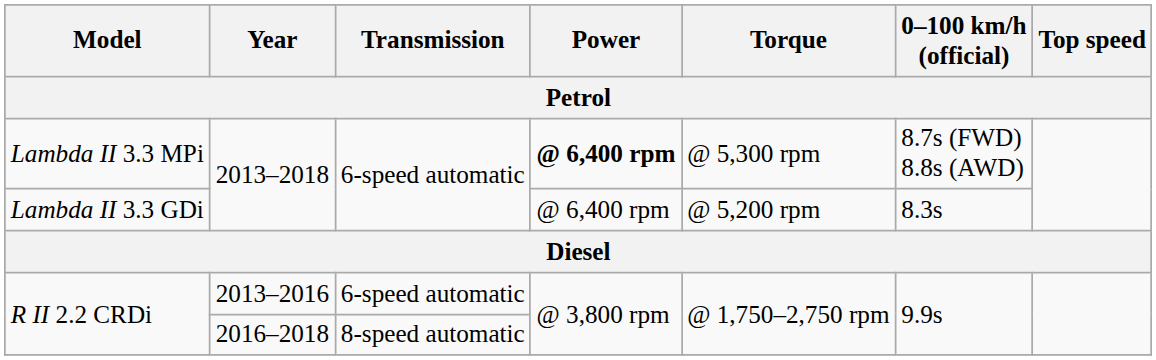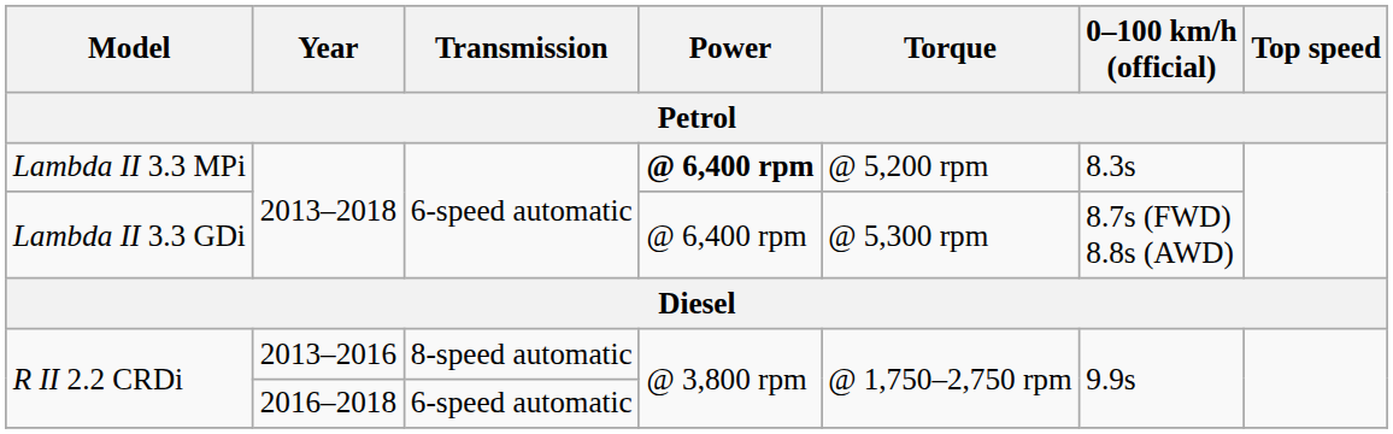Lambda II 3.3 MPi | Torque: @ 5,300 rpm -> @ 5,200 rpm
Lambda II 3.3 MPi | 0–100 km/h (official): 8.7s (FWD) 8.8s (AWD) -> 8.3s
Lambda II 3.3 GDi | Torque: @ 5,200 rpm -> @ 5,300 rpm
Lambda II 3.3 GDi | 0–100 km/h (official): 8.3s -> 8.7s (FWD) 8.8s (AWD)
R II 2.2 CRDi / 2013–2016 | Transmission: 6-speed automatic -> 8-speed automatic
R II 2.2 CRDi / 2016–2018 | Transmission: 8-speed automatic -> 6-speed automatic
